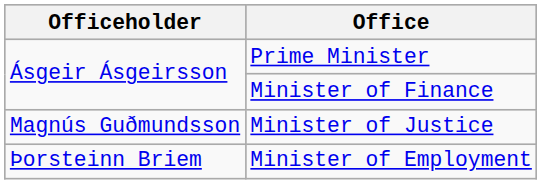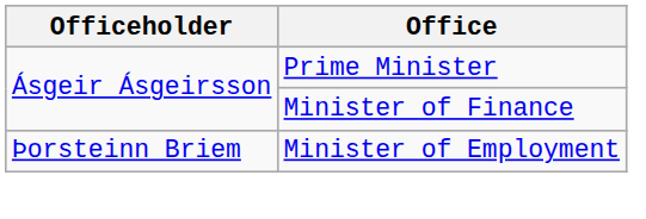- row: Magnús Guðmundsson | Minister of Justice
